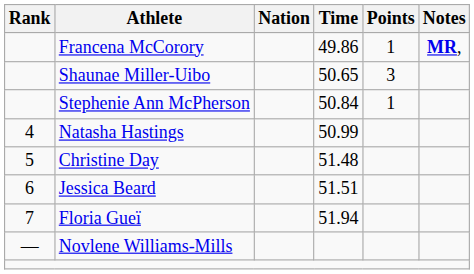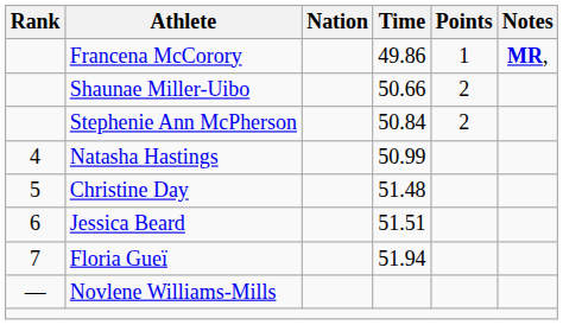Shaunae Miller-Uibo | Time: 50.65 -> 50.66
Shaunae Miller-Uibo | Points: 3 -> 2
Stephenie Ann McPherson | Points: 1 -> 2
